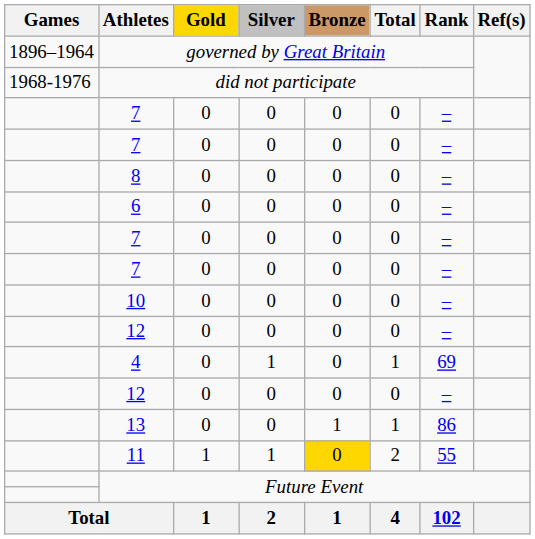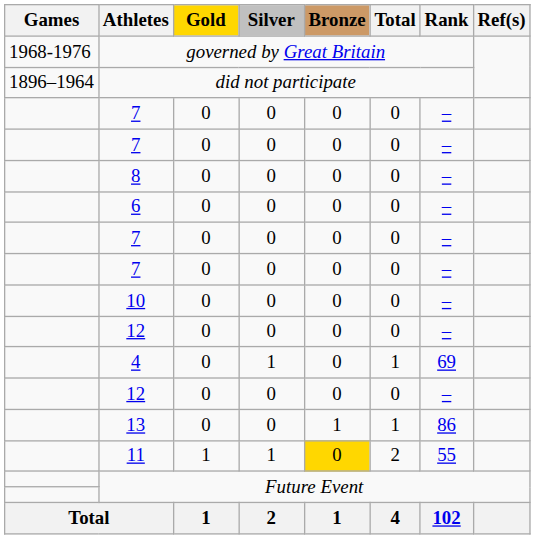governed by Great Britain | Games: 1896–1964 -> 1968-1976
did not participate | Games: 1968-1976 -> 1896–1964
